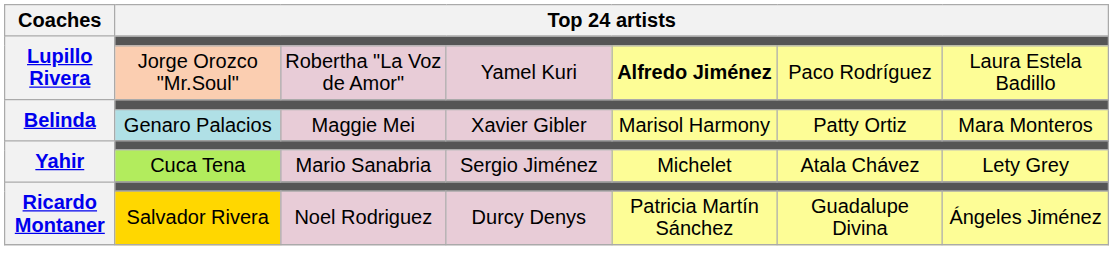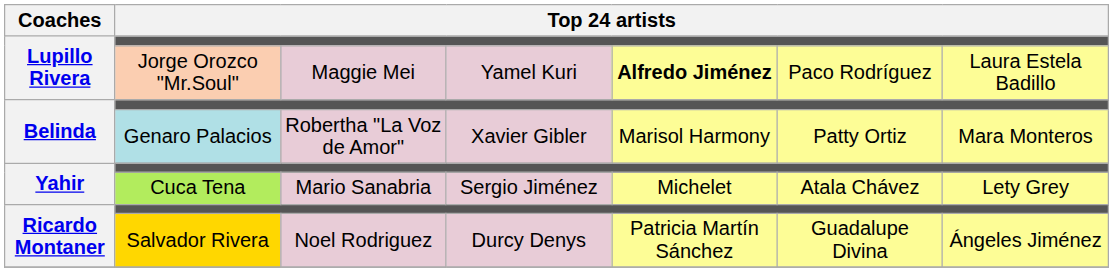Jorge Orozco "Mr.Soul" | column 3: Robertha "La Voz de Amor" -> Maggie Mei
Genaro Palacios | column 3: Maggie Mei -> Robertha "La Voz de Amor"
